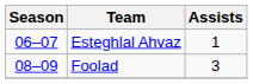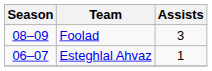rows swapped: Esteghlal Ahvaz <-> Foolad
